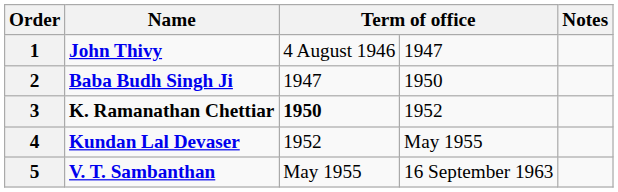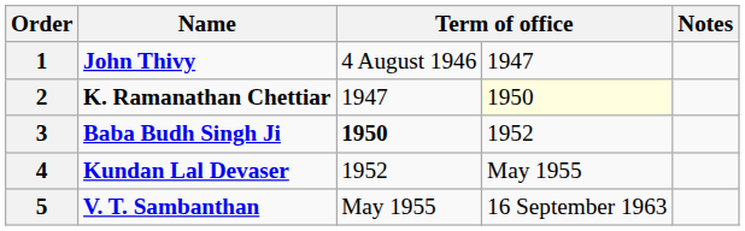2 | Name: Baba Budh Singh Ji -> K. Ramanathan Chettiar
2 | column 4: no background -> lightyellow background
3 | Name: K. Ramanathan Chettiar -> Baba Budh Singh Ji
